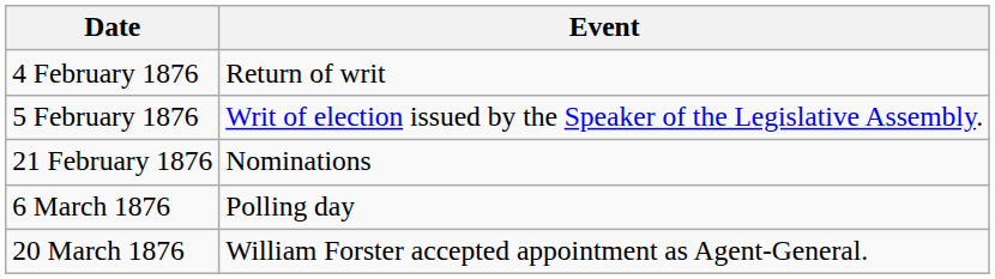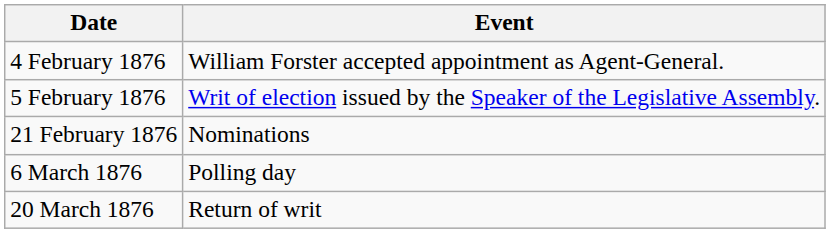4 February 1876 | Event: Return of writ -> William Forster accepted appointment as Agent-General.
20 March 1876 | Event: William Forster accepted appointment as Agent-General. -> Return of writ
